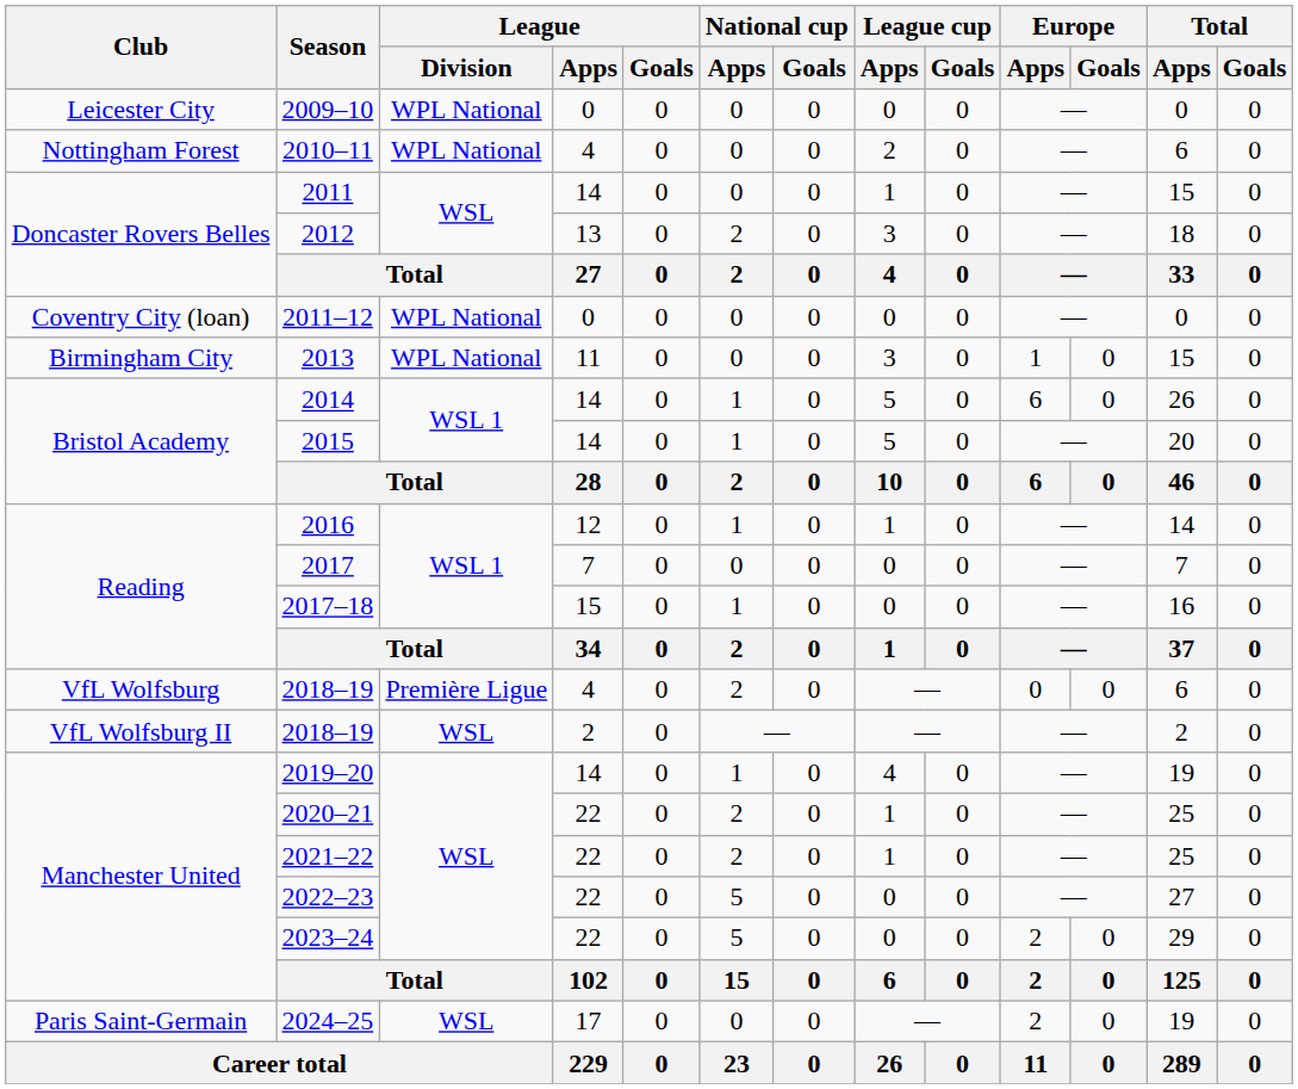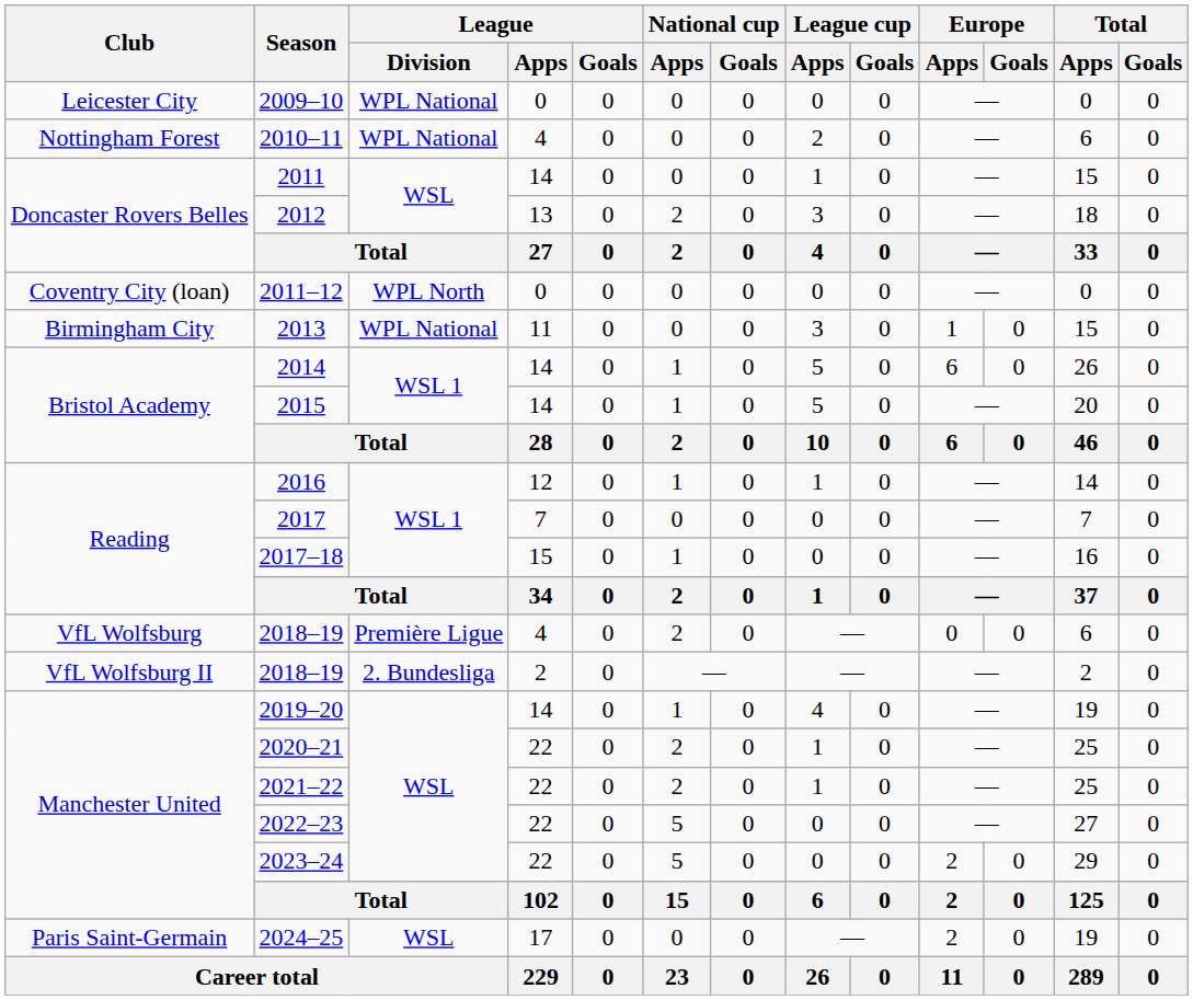2011–12 | League / Division: WPL National -> WPL North
VfL Wolfsburg II / 2018–19 | League / Division: WSL -> 2. Bundesliga
